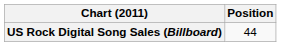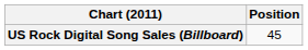US Rock Digital Song Sales (Billboard) | Position: 44 -> 45
